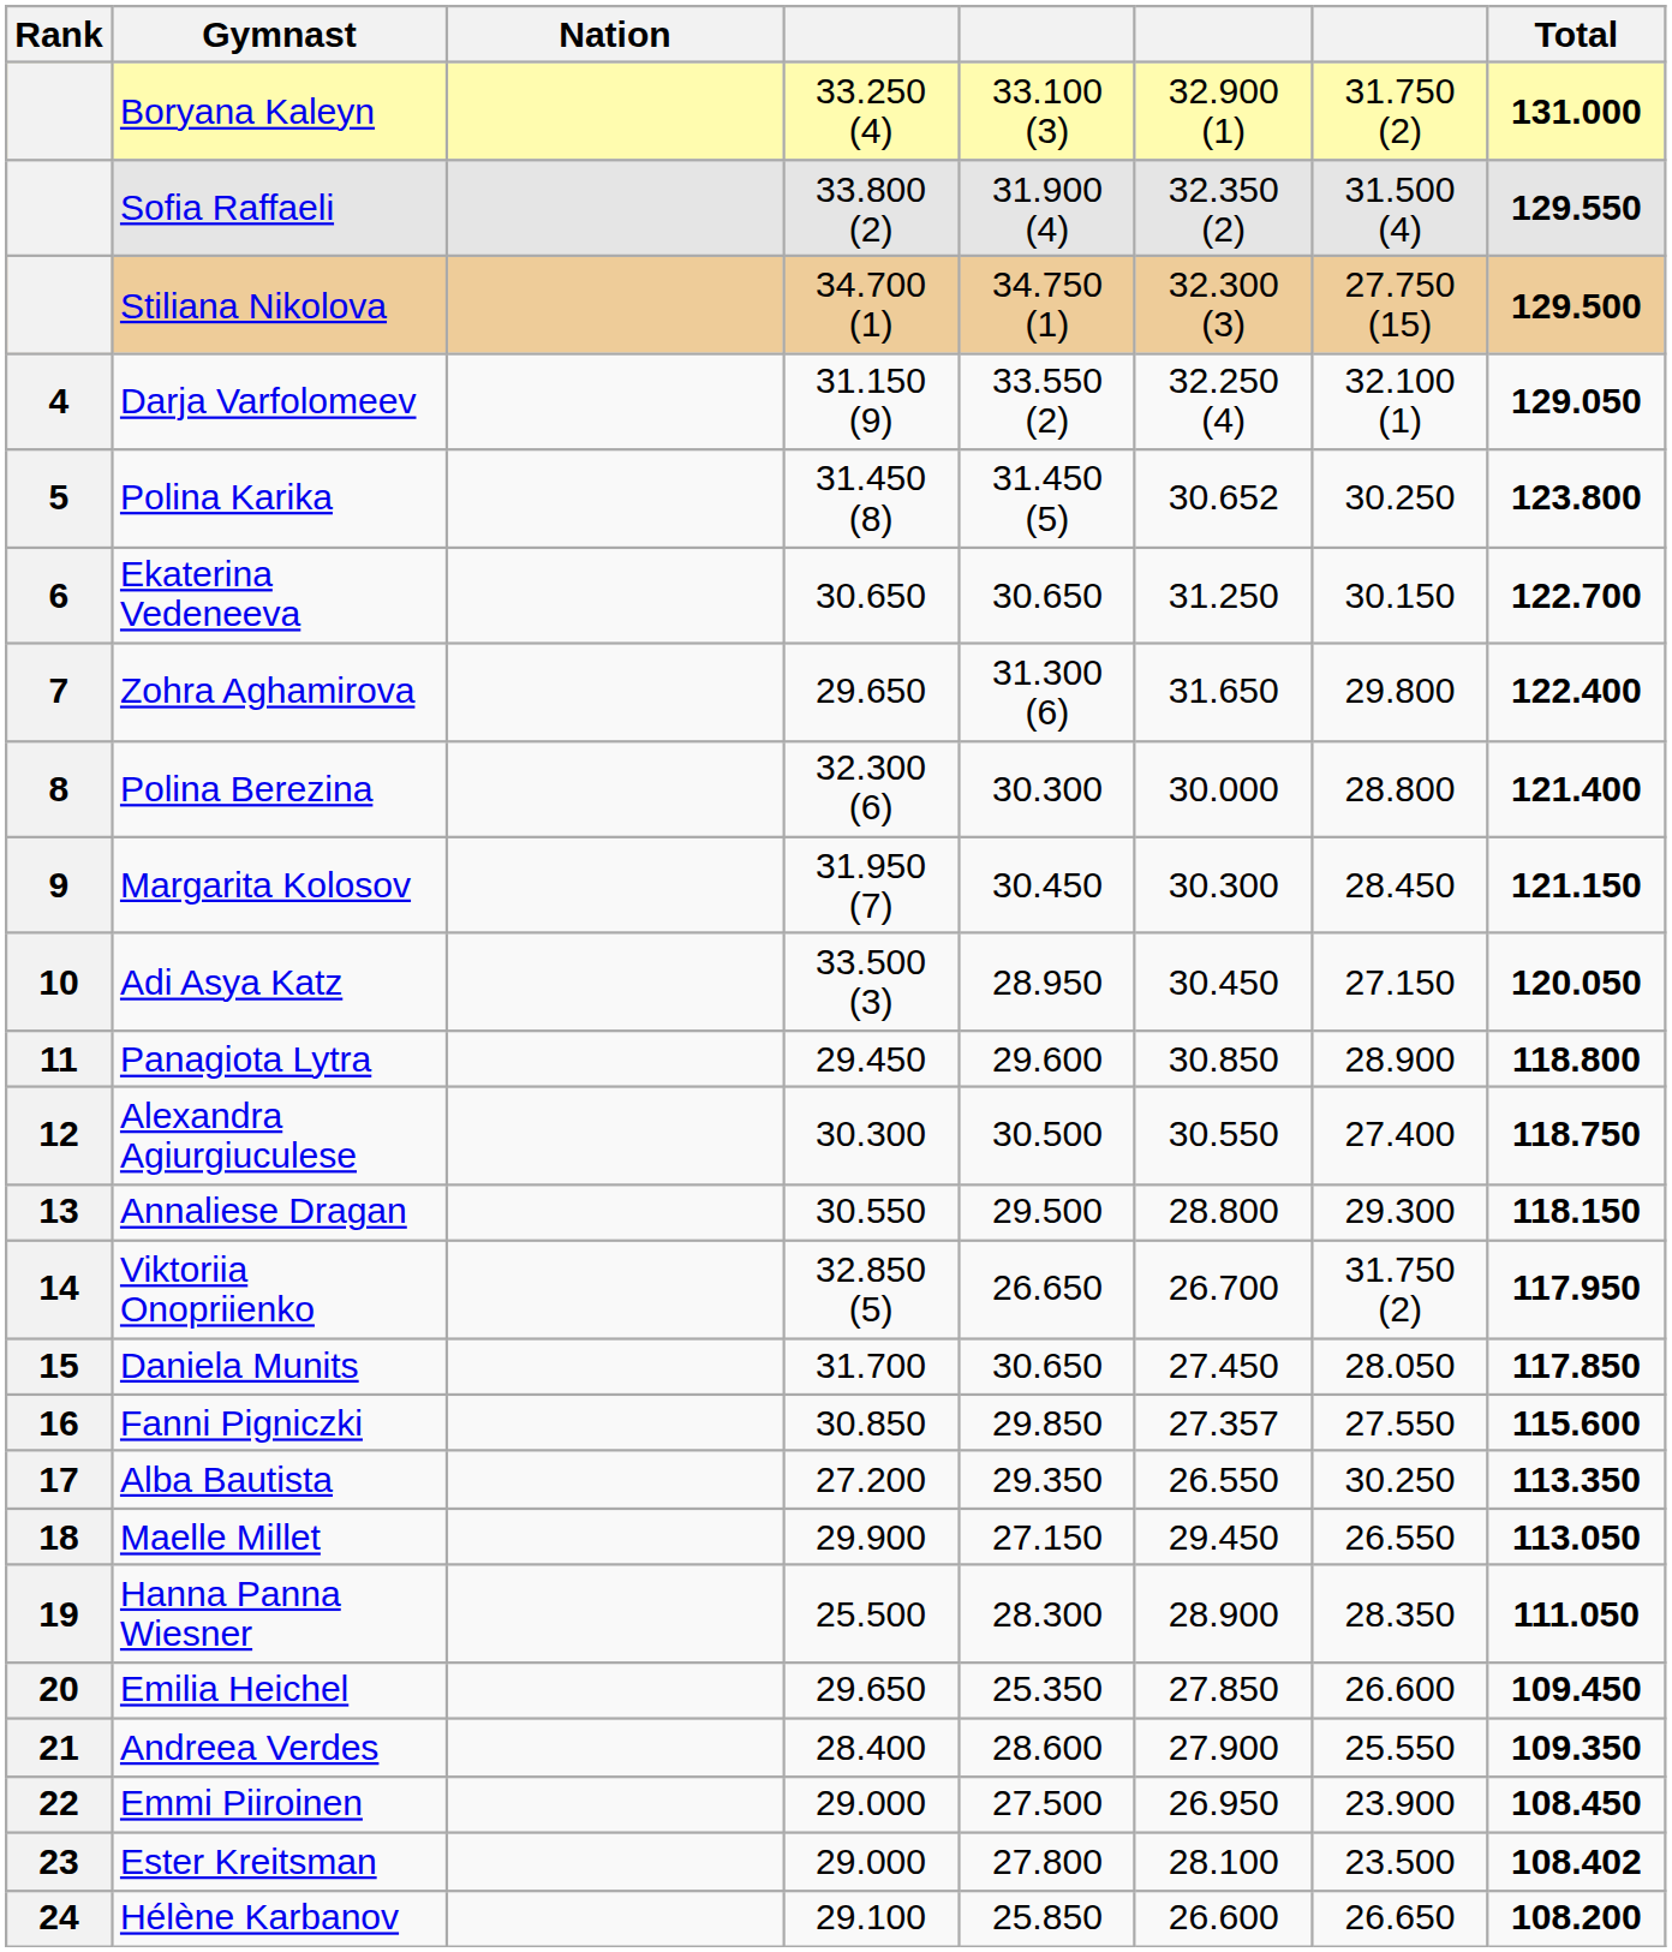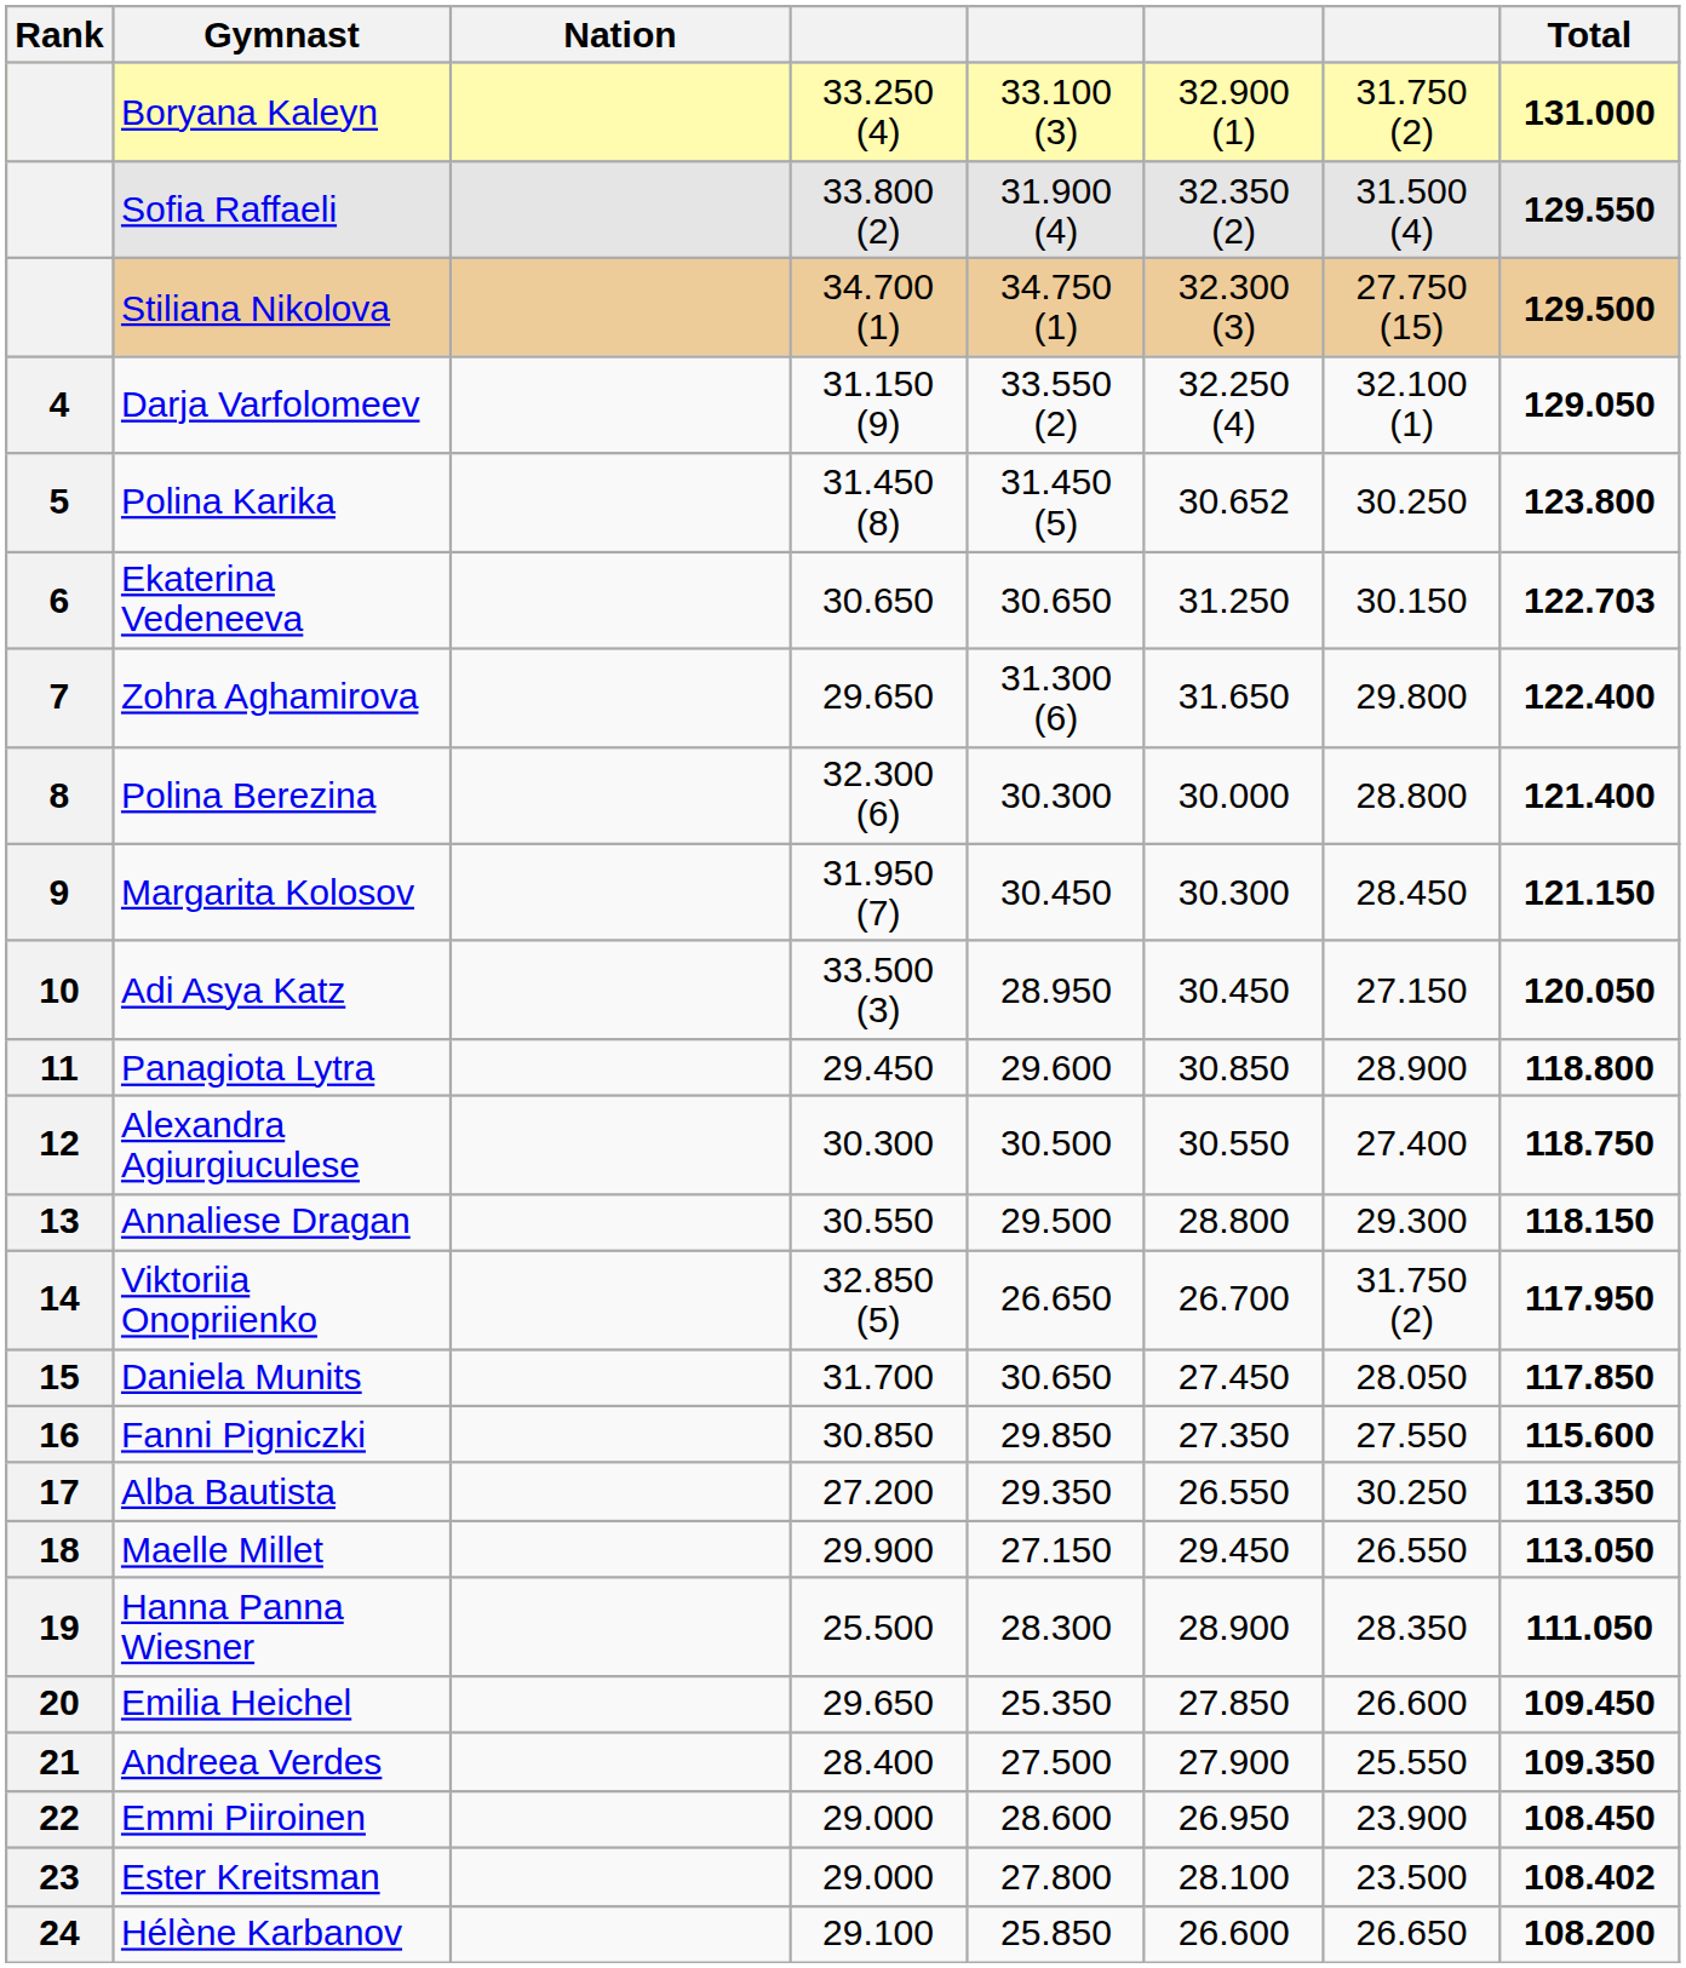Ekaterina Vedeneeva | Total: 122.700 -> 122.703
Fanni Pigniczki | column 6: 27.357 -> 27.350
Andreea Verdes | column 5: 28.600 -> 27.500
Emmi Piiroinen | column 5: 27.500 -> 28.600
